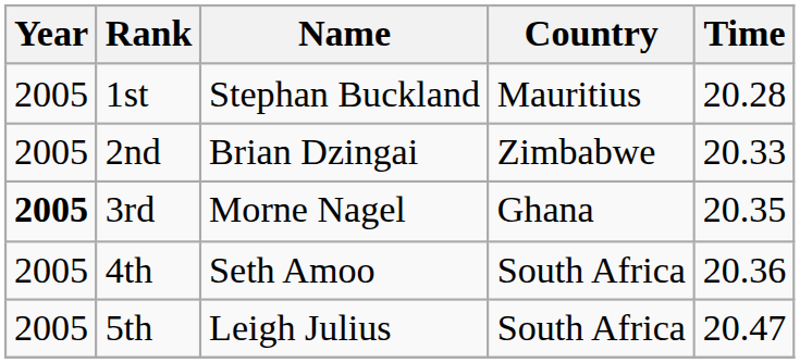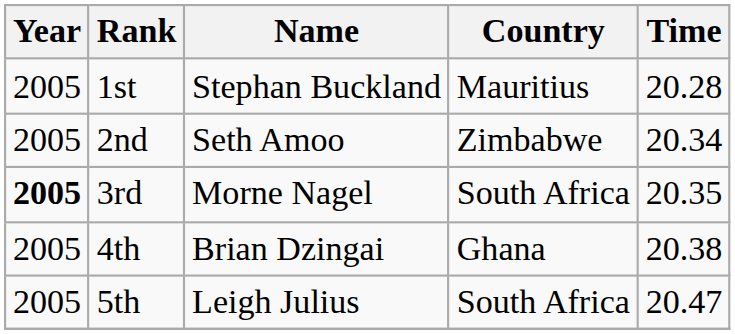2nd | Name: Brian Dzingai -> Seth Amoo
2nd | Time: 20.33 -> 20.34
3rd | Country: Ghana -> South Africa
4th | Name: Seth Amoo -> Brian Dzingai
4th | Country: South Africa -> Ghana
4th | Time: 20.36 -> 20.38
